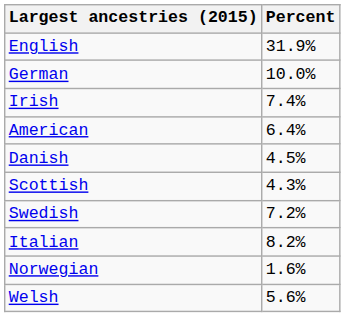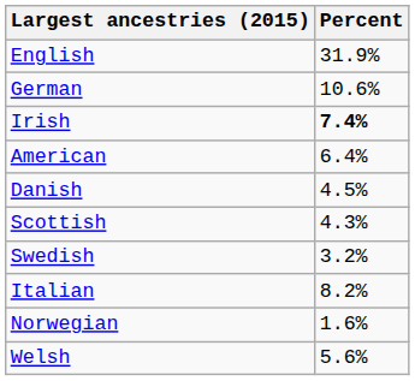German | Percent: 10.0% -> 10.6%
Irish | Percent: normal -> bold
Swedish | Percent: 7.2% -> 3.2%
